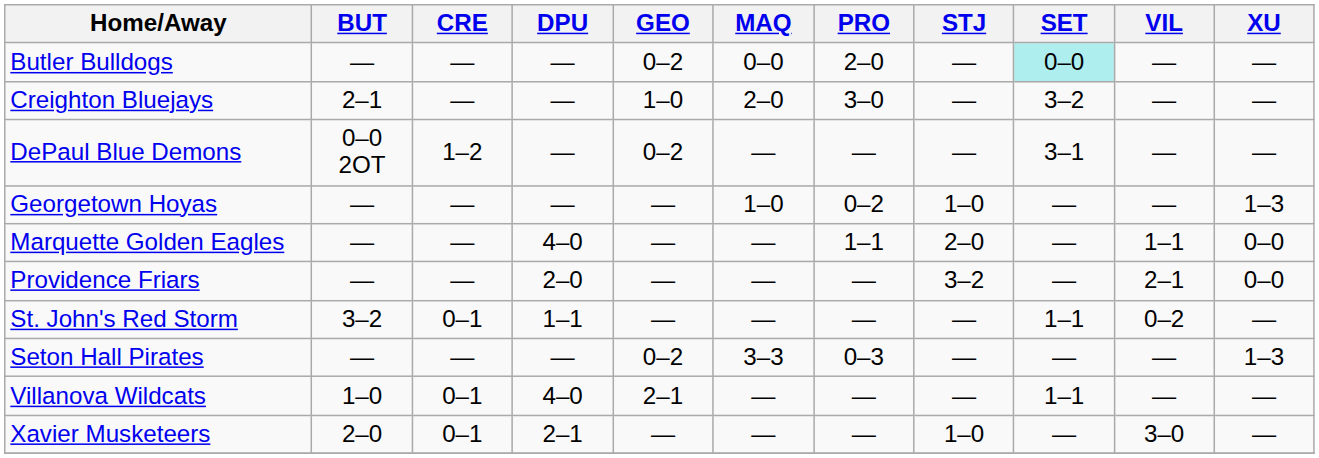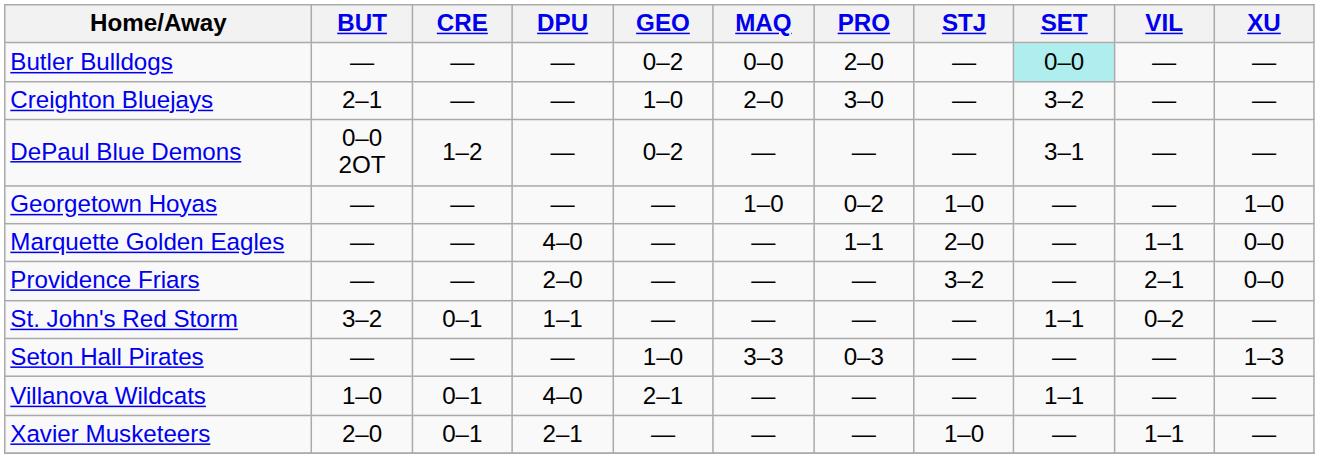Georgetown Hoyas | XU: 1–3 -> 1–0
Seton Hall Pirates | GEO: 0–2 -> 1–0
Xavier Musketeers | VIL: 3–0 -> 1–1
